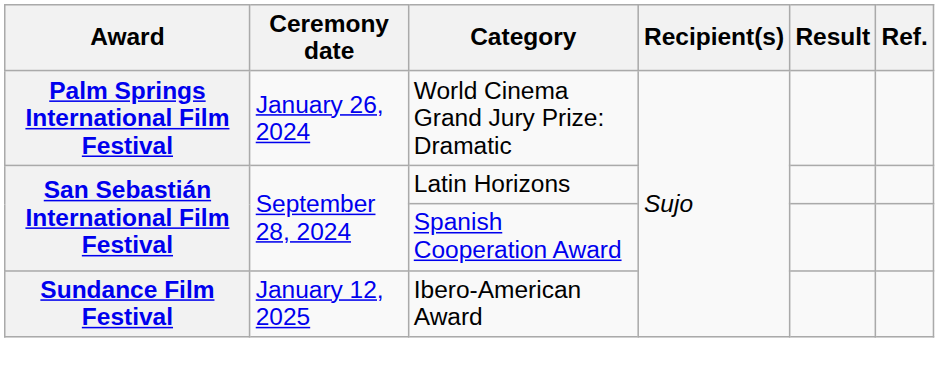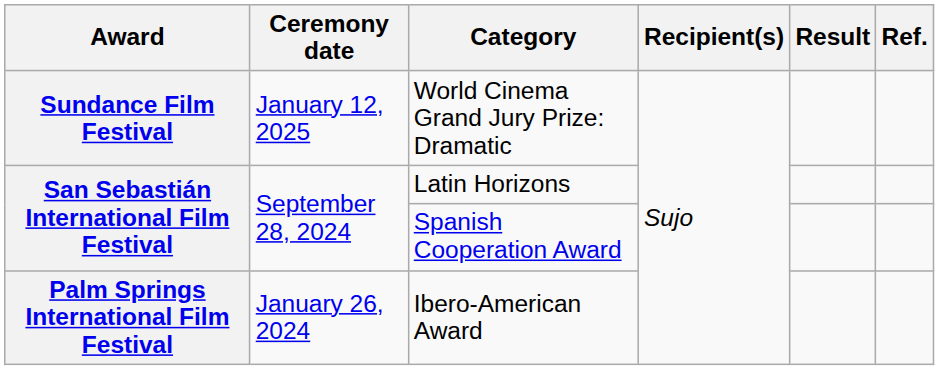World Cinema Grand Jury Prize: Dramatic | Award: Palm Springs International Film Festival -> Sundance Film Festival
World Cinema Grand Jury Prize: Dramatic | Ceremony date: January 26, 2024 -> January 12, 2025
Ibero-American Award | Award: Sundance Film Festival -> Palm Springs International Film Festival
Ibero-American Award | Ceremony date: January 12, 2025 -> January 26, 2024
